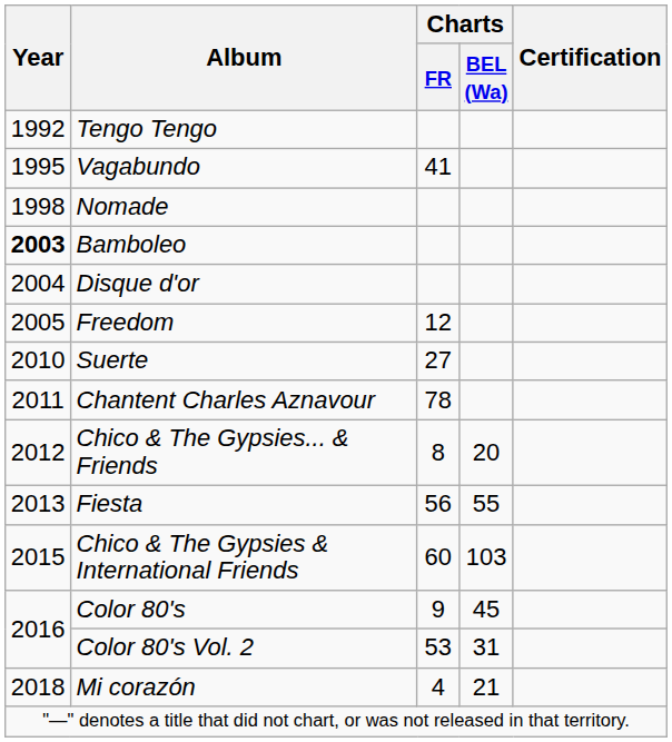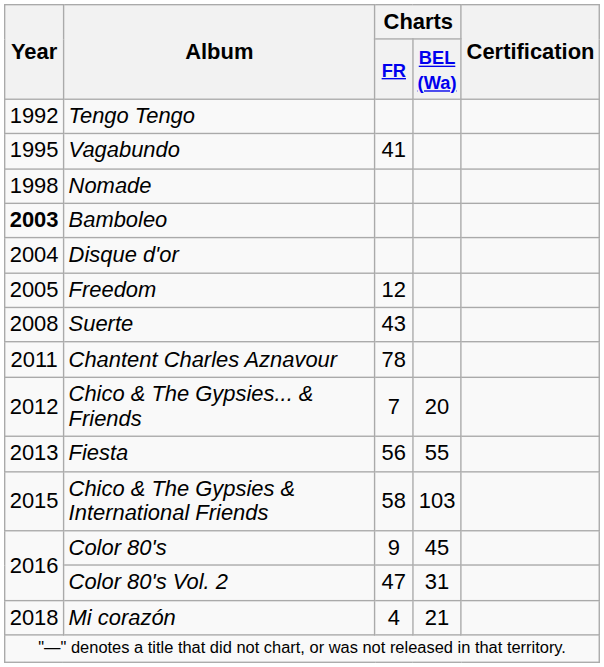Suerte | Year: 2010 -> 2008
Suerte | Charts / FR: 27 -> 43
Chico & The Gypsies... & Friends | Charts / FR: 8 -> 7
Chico & The Gypsies & International Friends | Charts / FR: 60 -> 58
Color 80's Vol. 2 | Charts / FR: 53 -> 47
